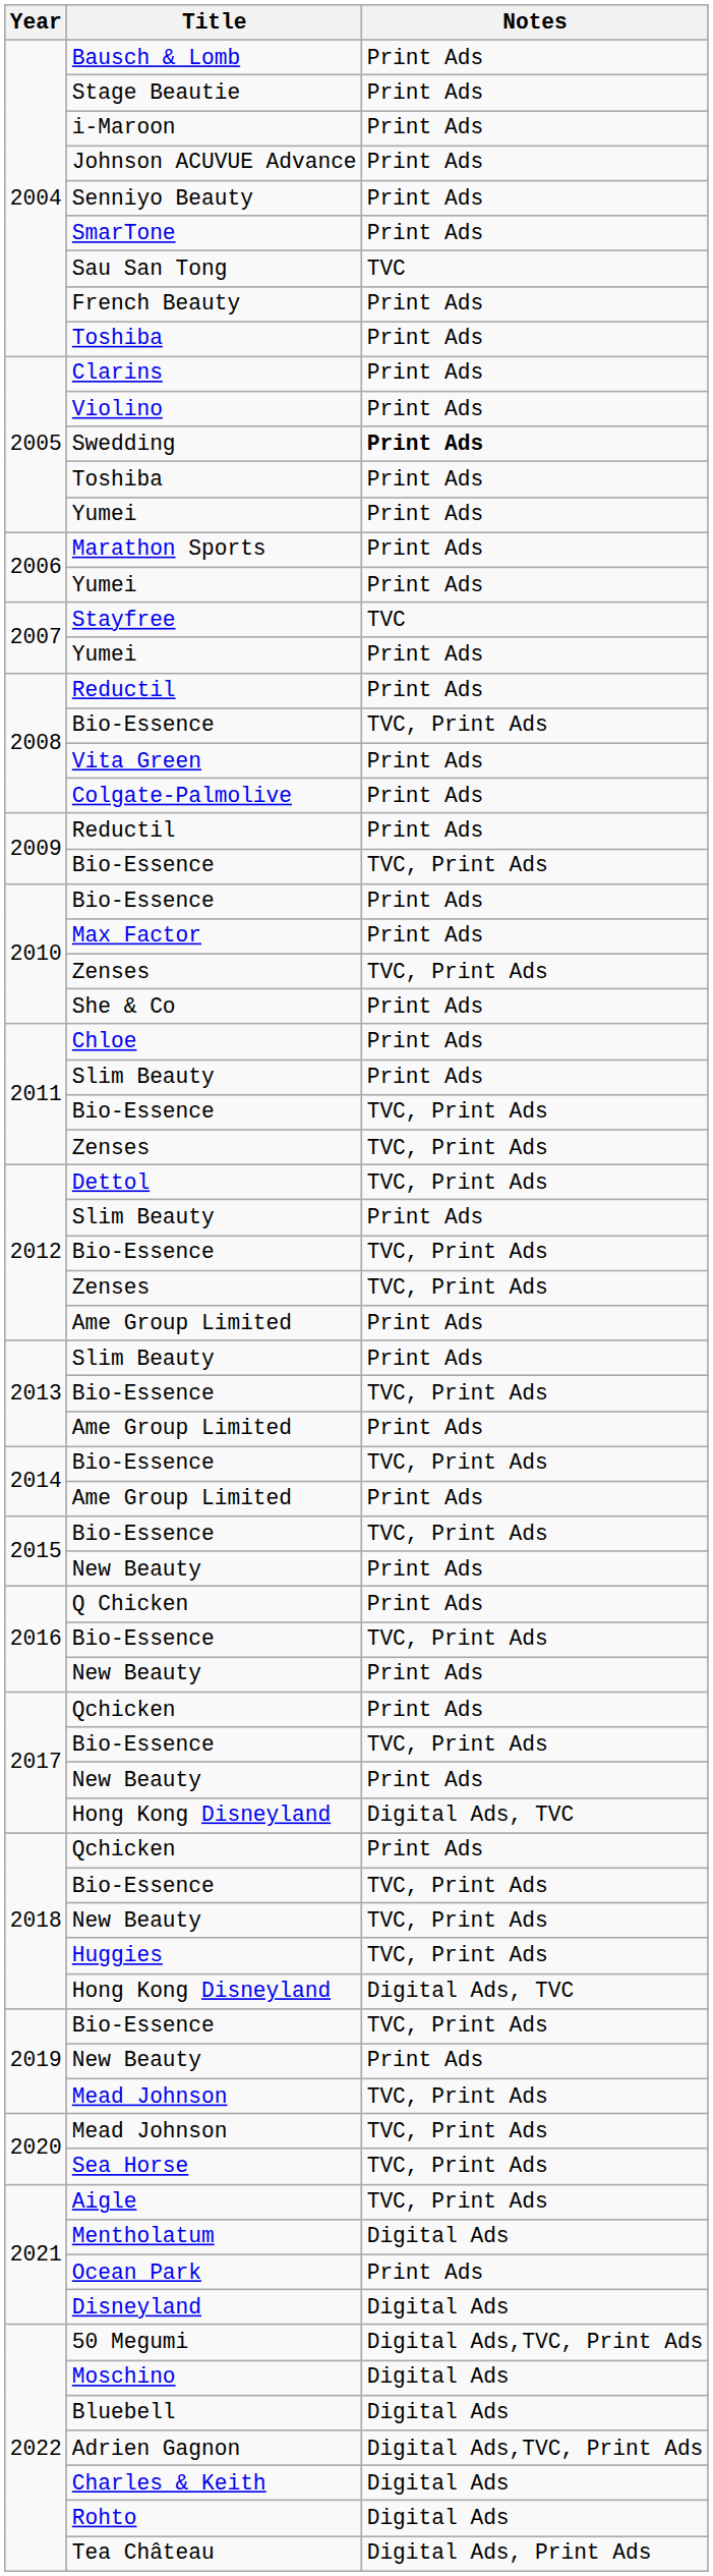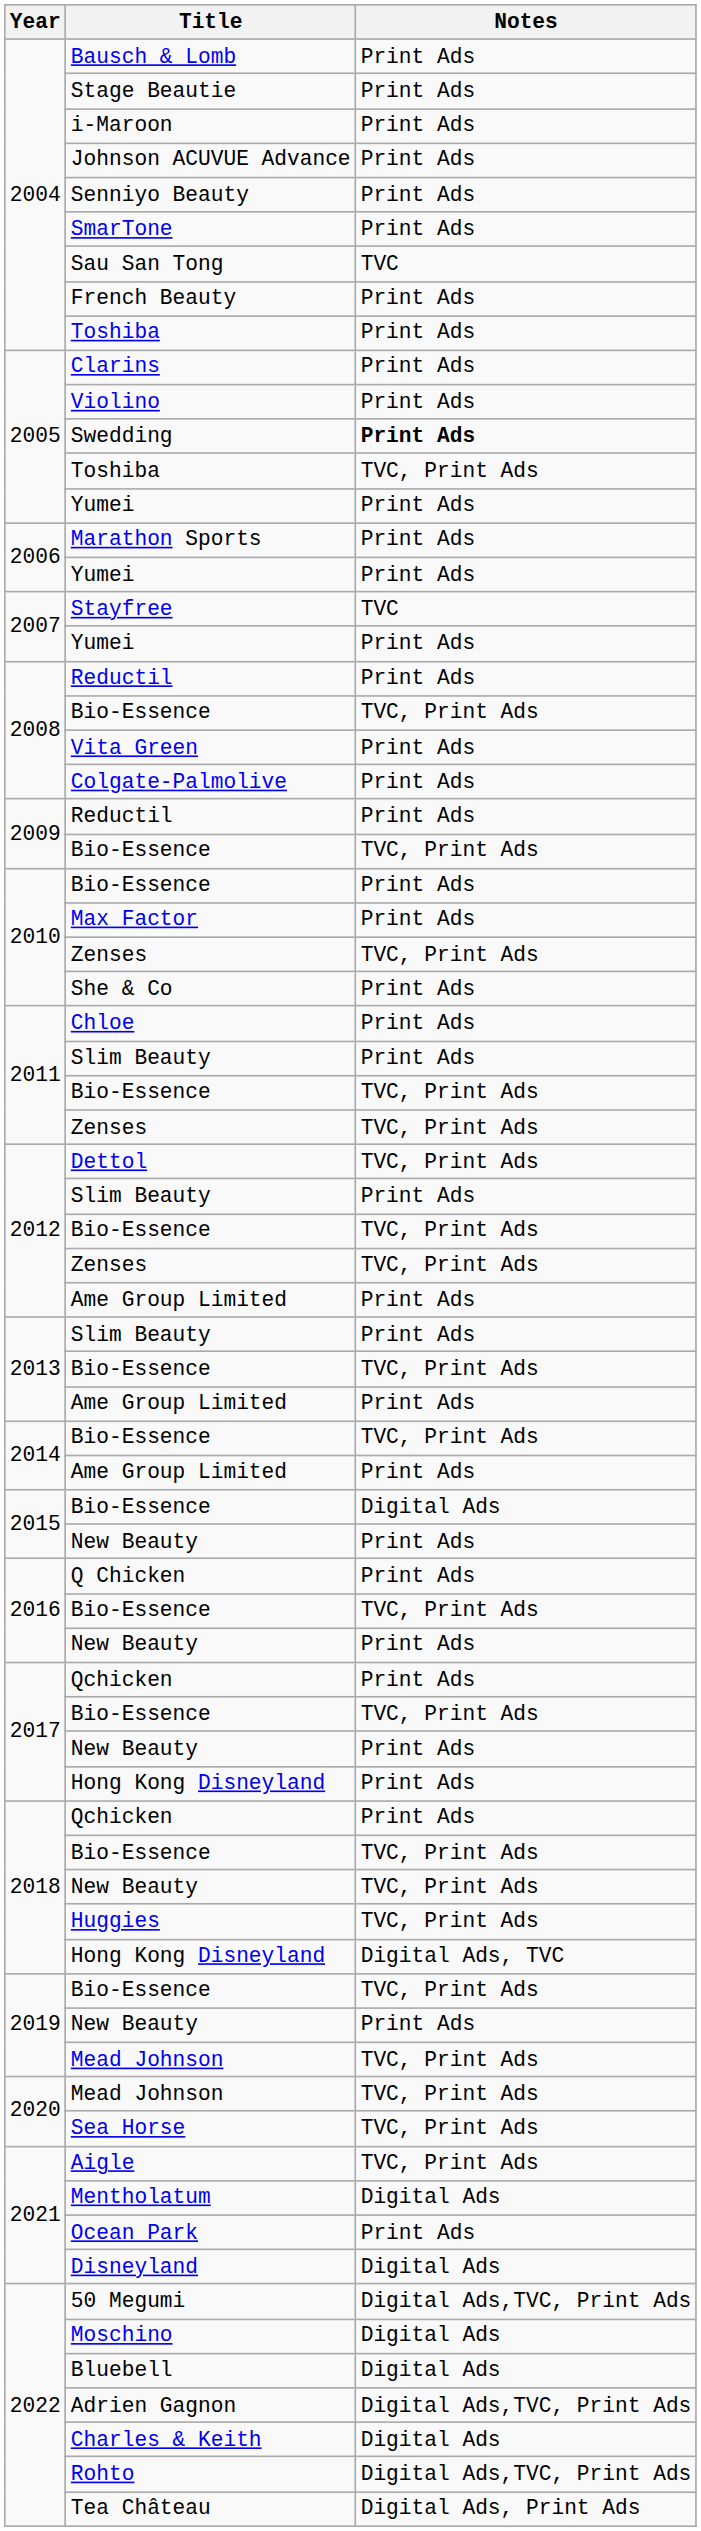2005 / Toshiba | Notes: Print Ads -> TVC, Print Ads
2015 / Bio-Essence | Notes: TVC, Print Ads -> Digital Ads
2017 / Hong Kong Disneyland | Notes: Digital Ads, TVC -> Print Ads
Rohto | Notes: Digital Ads -> Digital Ads,TVC, Print Ads
